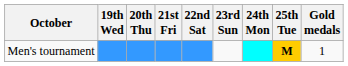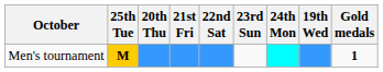columns swapped: 19th Wed <-> 25th Tue
Men's tournament | Gold medals: normal -> bold
